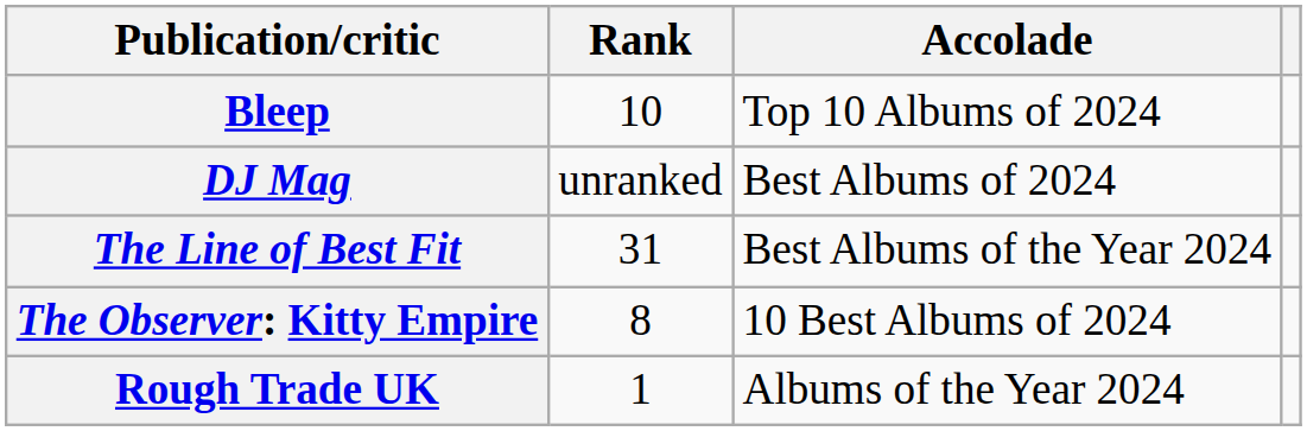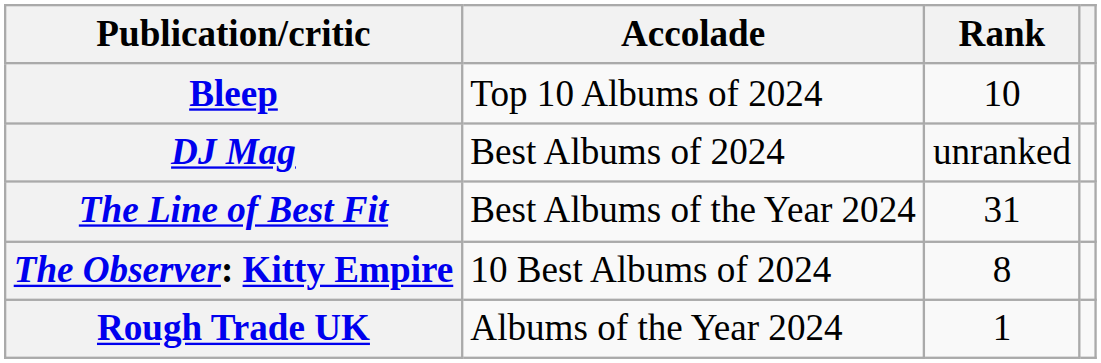columns swapped: Accolade <-> Rank
